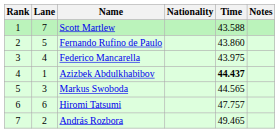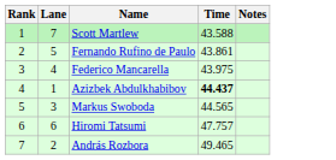- column: Nationality
Fernando Rufino de Paulo | Time: 43.860 -> 43.861
